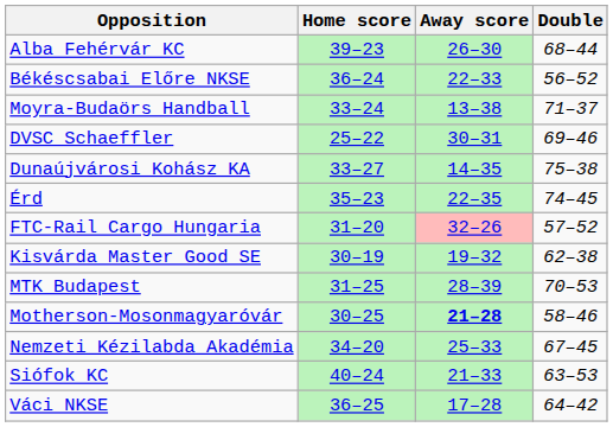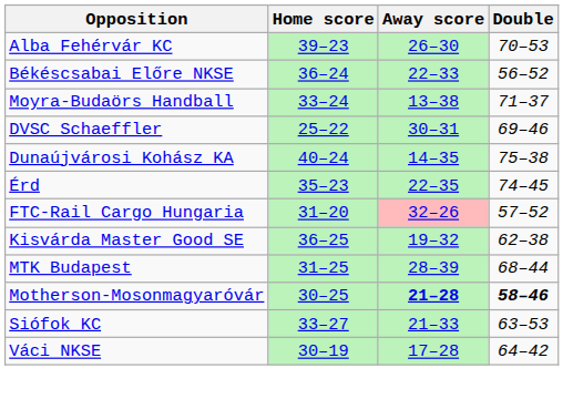Alba Fehérvár KC | Double: 68–44 -> 70–53
Dunaújvárosi Kohász KA | Home score: 33–27 -> 40–24
Kisvárda Master Good SE | Home score: 30–19 -> 36–25
MTK Budapest | Double: 70–53 -> 68–44
Motherson-Mosonmagyaróvár | Double: normal -> bold
- row: Nemzeti Kézilabda Akadémia | 34–20 | 25–33 | 67–45
Siófok KC | Home score: 40–24 -> 33–27
Váci NKSE | Home score: 36–25 -> 30–19
